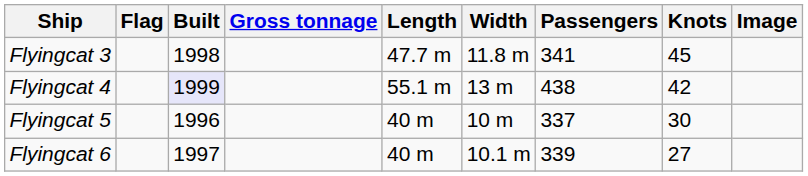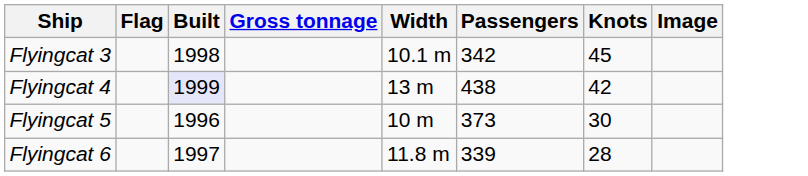- column: Length | 47.7 m | 55.1 m | 40 m | 40 m
Flyingcat 3 | Width: 11.8 m -> 10.1 m
Flyingcat 3 | Passengers: 341 -> 342
Flyingcat 5 | Passengers: 337 -> 373
Flyingcat 6 | Width: 10.1 m -> 11.8 m
Flyingcat 6 | Knots: 27 -> 28
